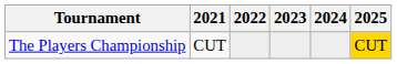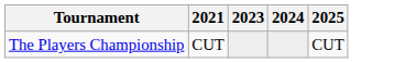- column: 2022
The Players Championship | 2025: gold background -> no background
